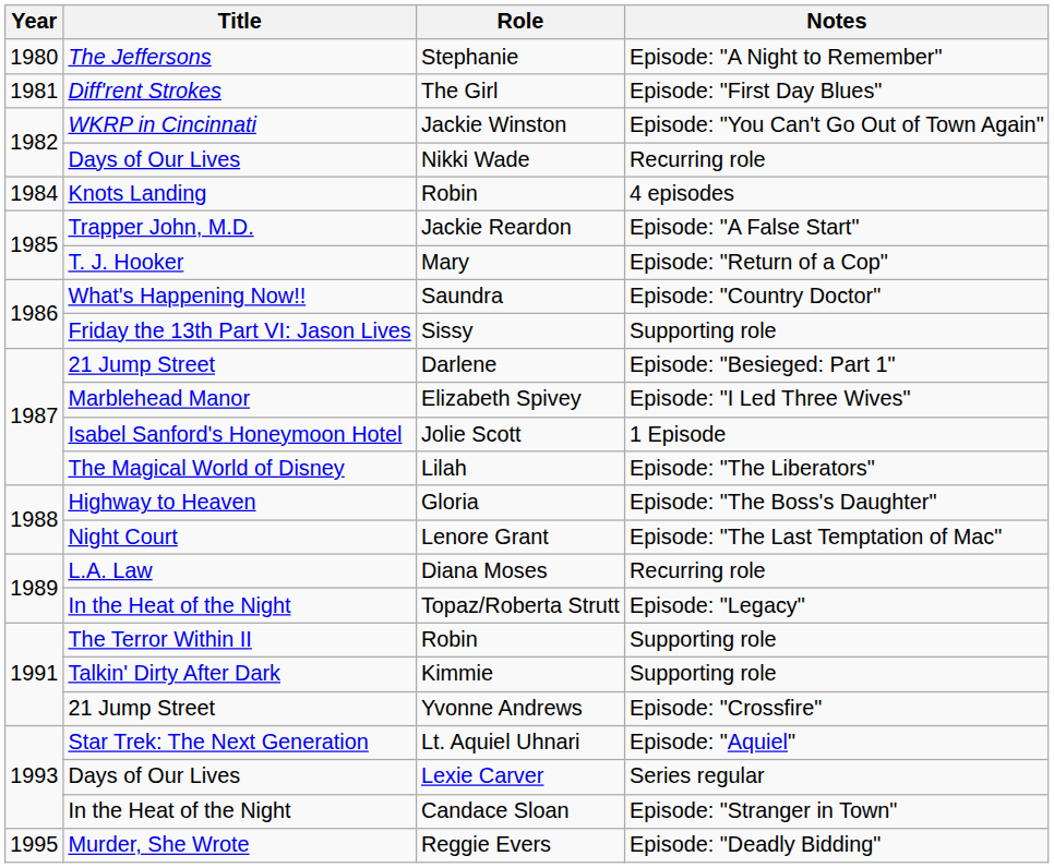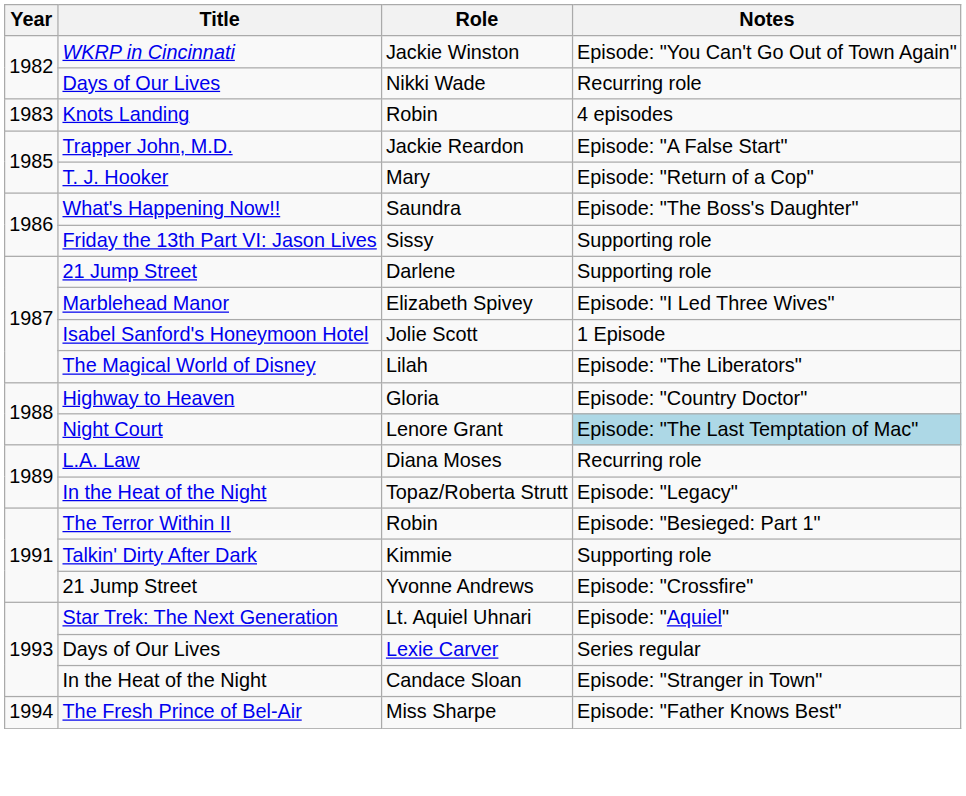- row: 1980 | The Jeffersons | Stephanie | Episode: "A Night to Remember"
- row: 1981 | Diff'rent Strokes | The Girl | Episode: "First Day Blues"
Knots Landing / Robin | Year: 1984 -> 1983
Saundra | Notes: Episode: "Country Doctor" -> Episode: "The Boss's Daughter"
Darlene | Notes: Episode: "Besieged: Part 1" -> Supporting role
Gloria | Notes: Episode: "The Boss's Daughter" -> Episode: "Country Doctor"
Lenore Grant | Notes: no background -> lightblue background
The Terror Within II / Robin | Notes: Supporting role -> Episode: "Besieged: Part 1"
+ row: 1994 | The Fresh Prince of Bel-Air | Miss Sharpe | Episode: "Father Knows Best"
- row: 1995 | Murder, She Wrote | Reggie Evers | Episode: "Deadly Bidding"
